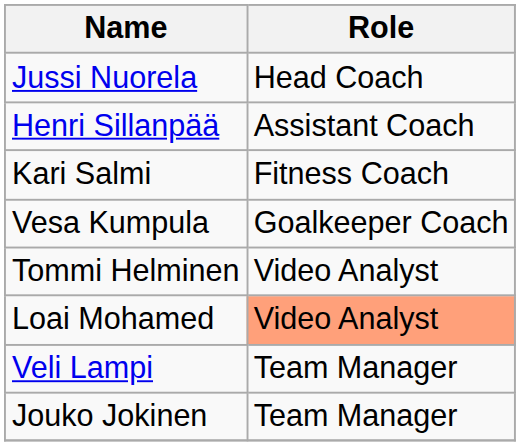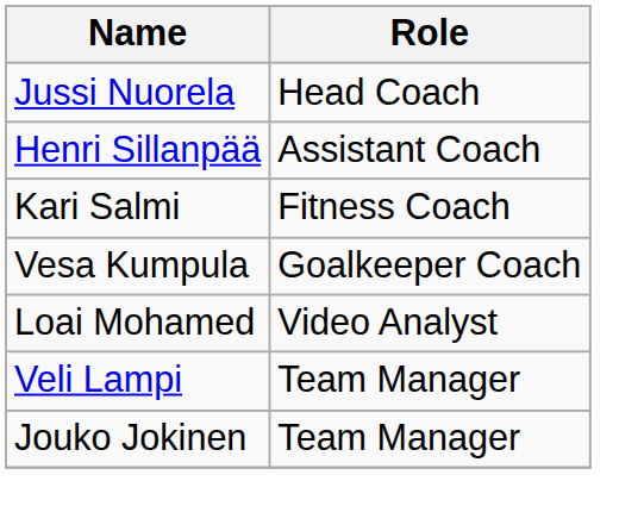- row: Tommi Helminen | Video Analyst
Loai Mohamed | Role: lightsalmon background -> no background
